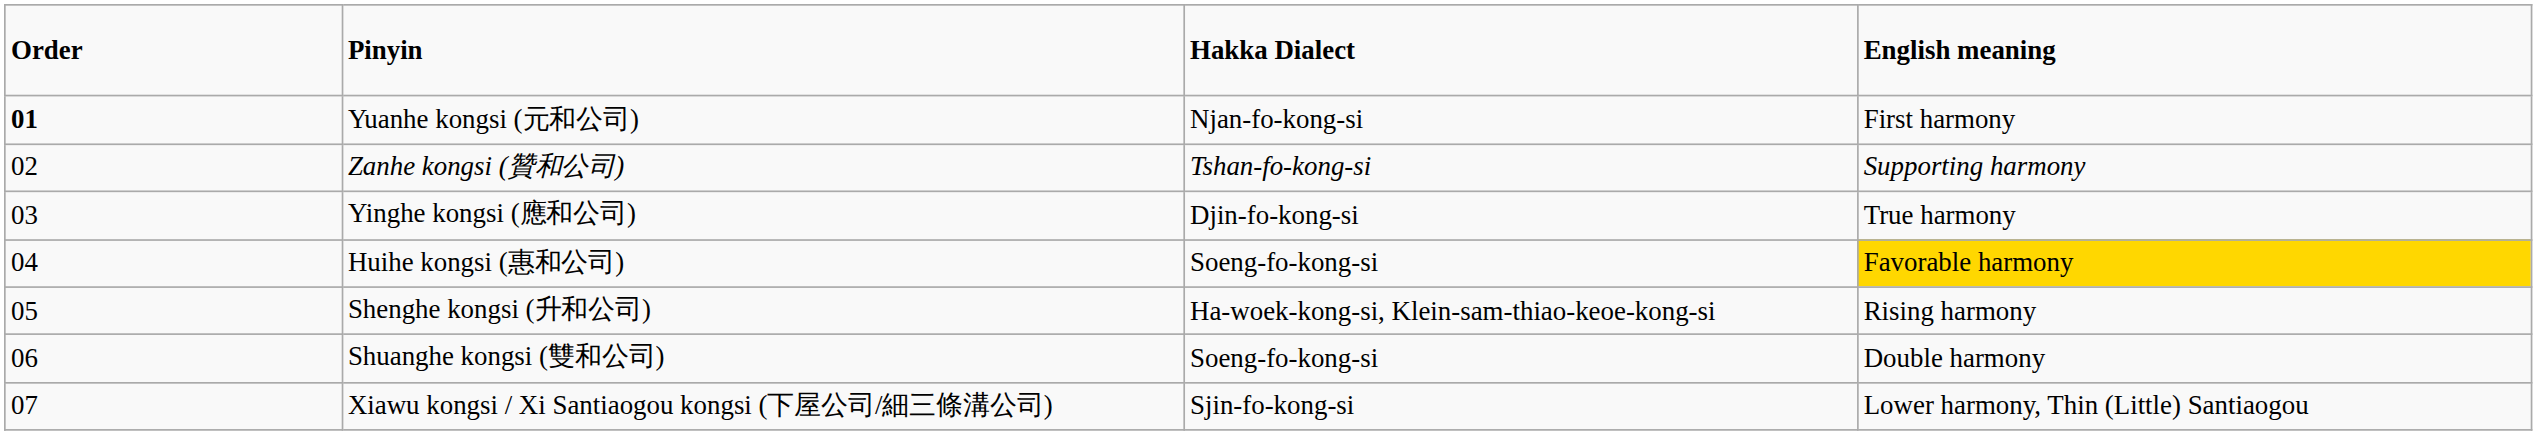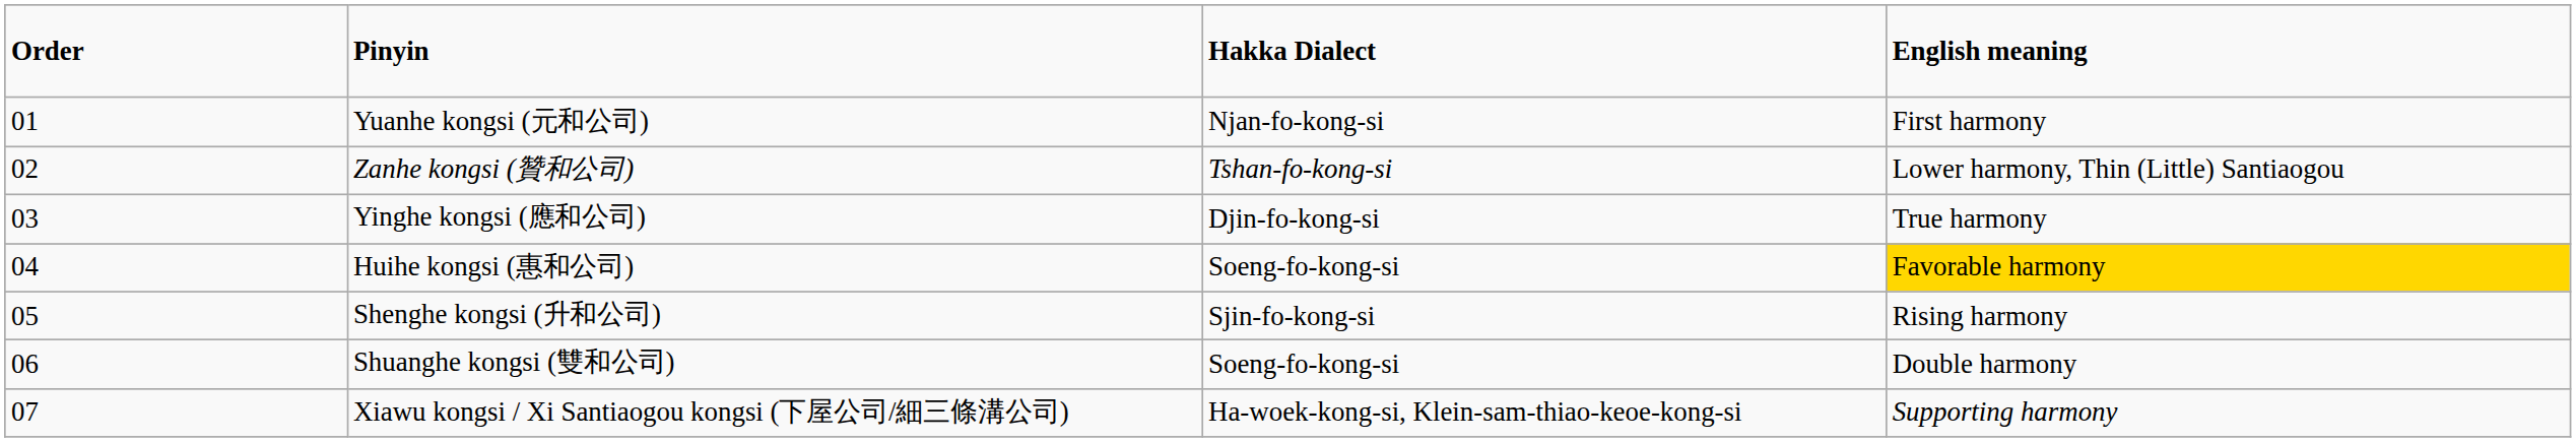Yuanhe kongsi (元和公司) | column 1: bold -> normal
Zanhe kongsi (贊和公司) | column 4: Supporting harmony -> Lower harmony, Thin (Little) Santiaogou
Shenghe kongsi (升和公司) | column 3: Ha-woek-kong-si, Klein-sam-thiao-keoe-kong-si -> Sjin-fo-kong-si
Xiawu kongsi / Xi Santiaogou kongsi (下屋公司/細三條溝公司) | column 3: Sjin-fo-kong-si -> Ha-woek-kong-si, Klein-sam-thiao-keoe-kong-si
Xiawu kongsi / Xi Santiaogou kongsi (下屋公司/細三條溝公司) | column 4: Lower harmony, Thin (Little) Santiaogou -> Supporting harmony
